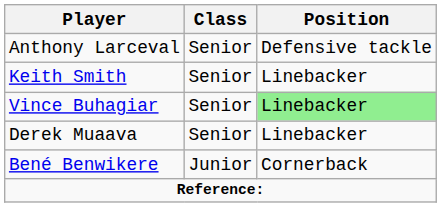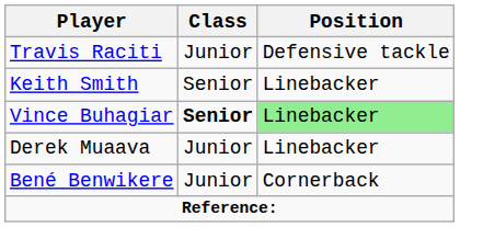+ row: Travis Raciti | Junior | Defensive tackle
- row: Anthony Larceval | Senior | Defensive tackle
Vince Buhagiar | Class: normal -> bold
Derek Muaava | Class: Senior -> Junior
